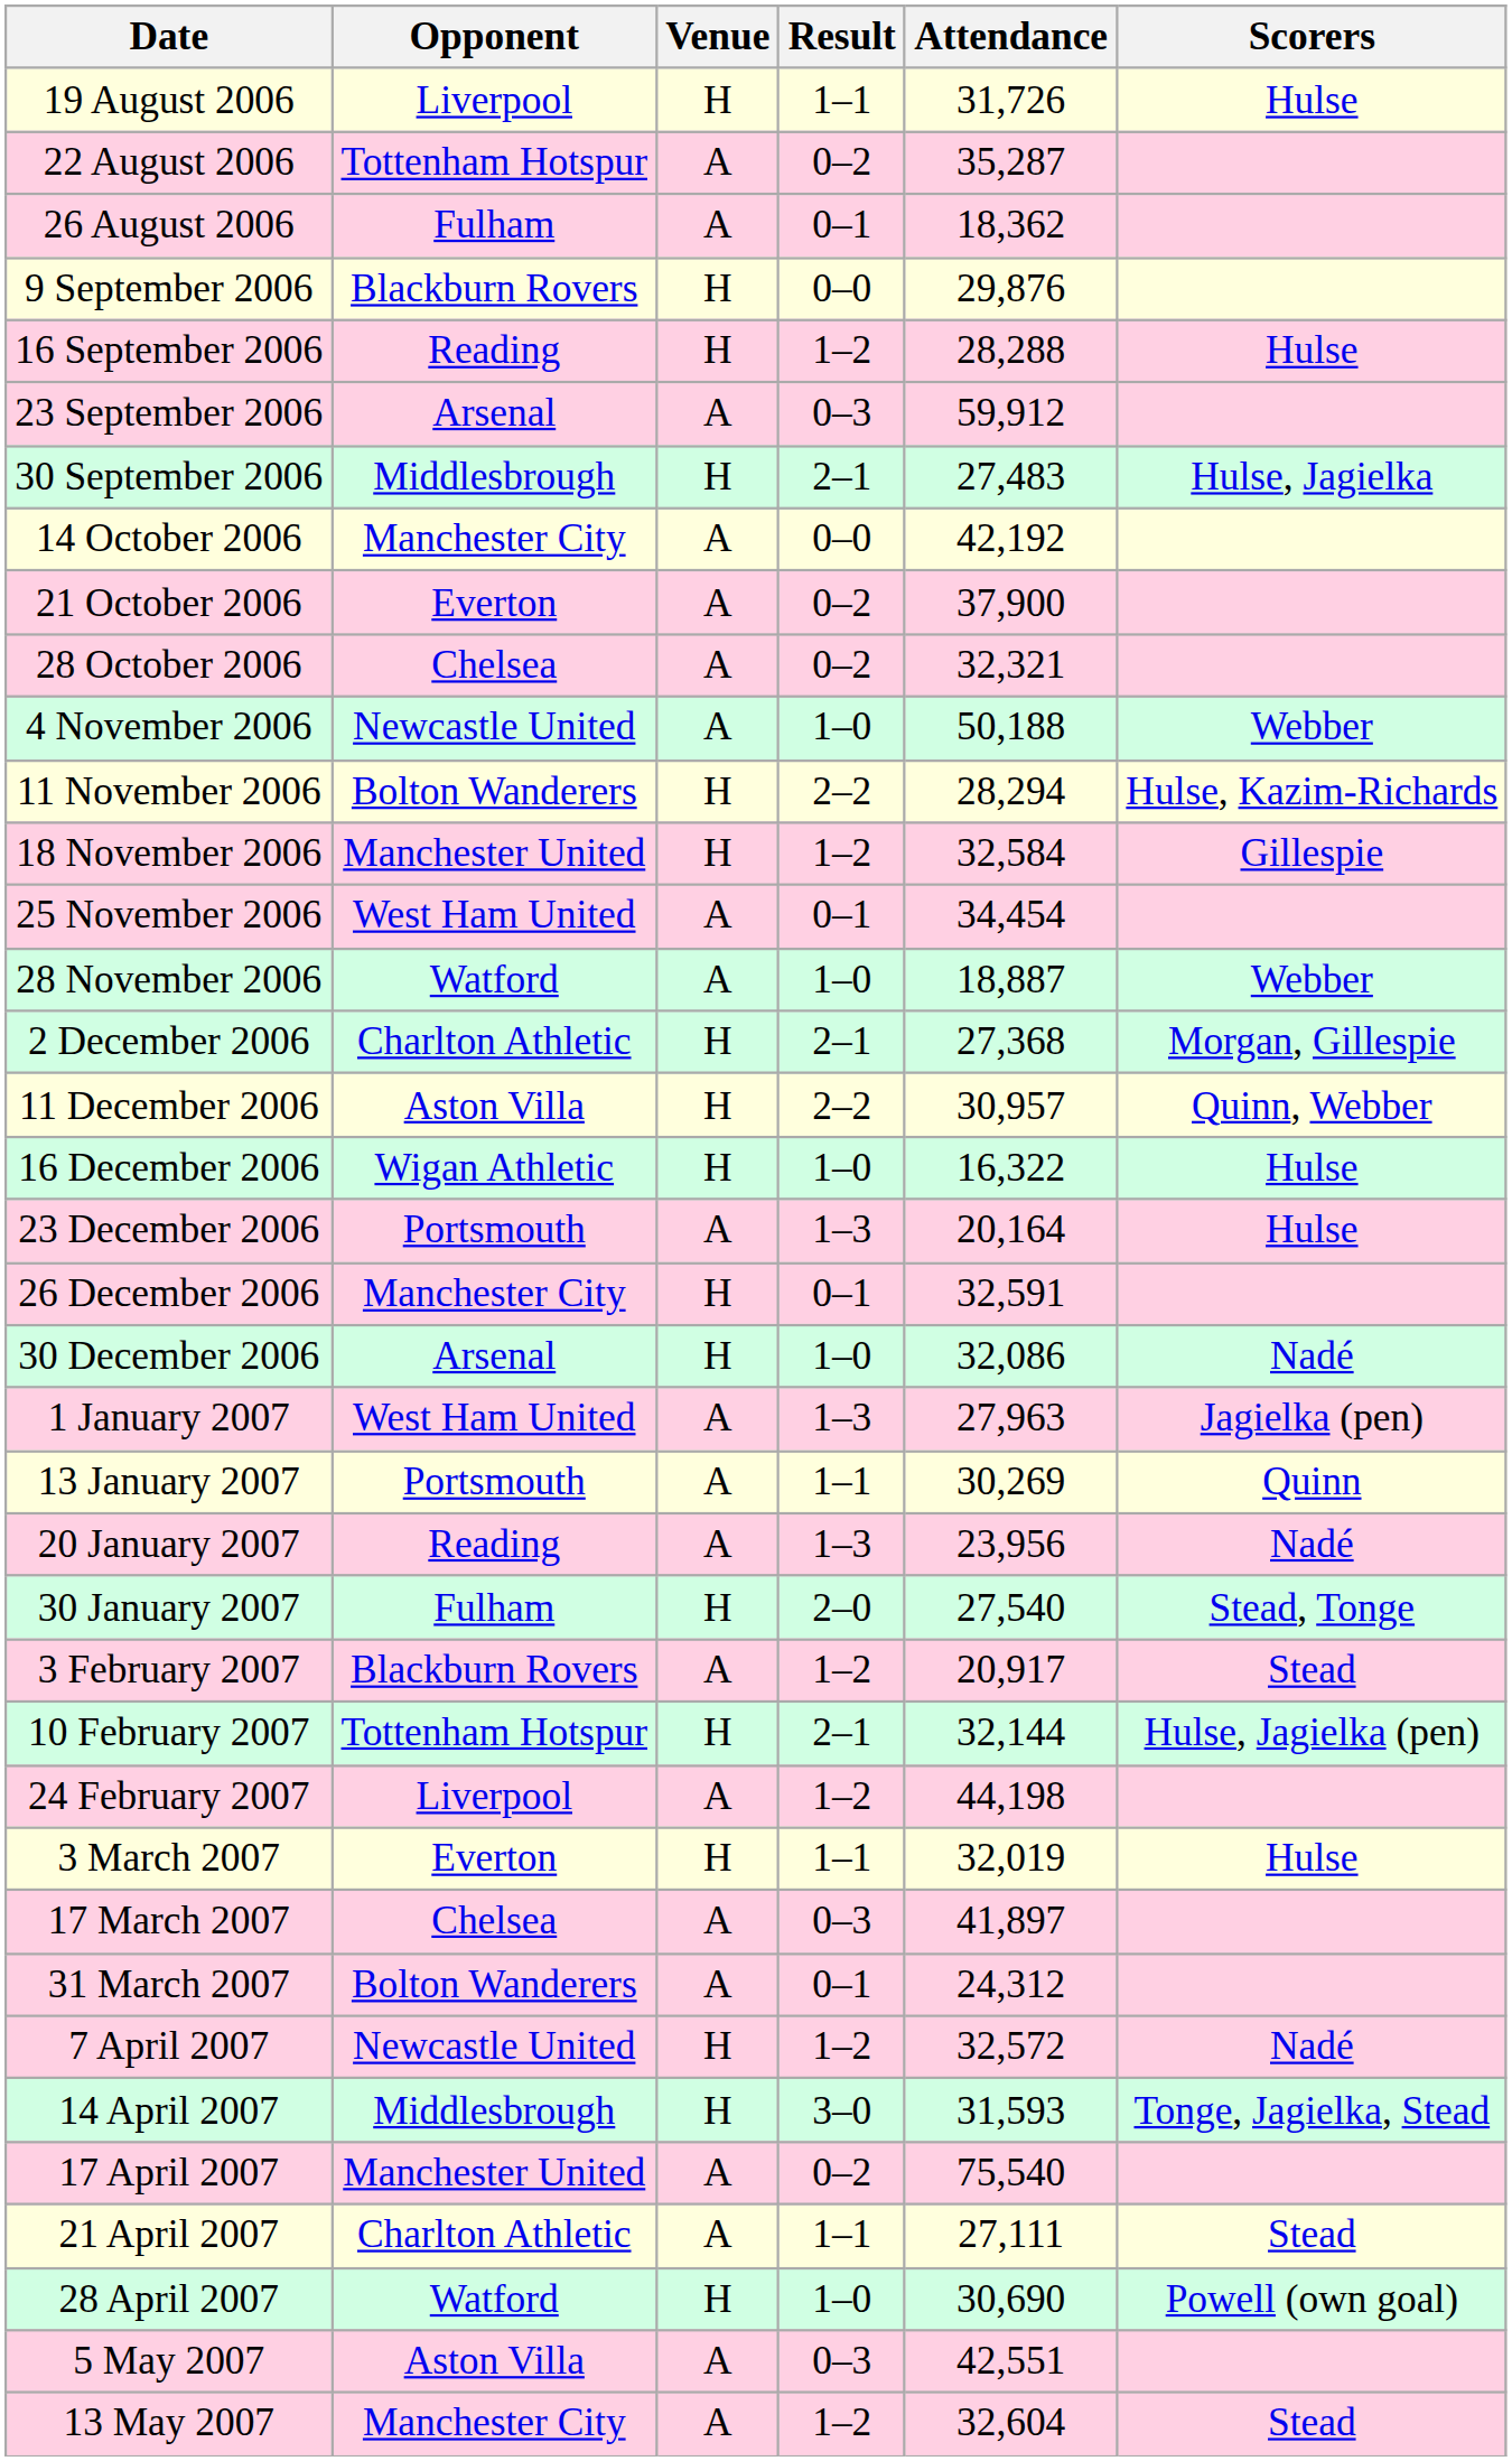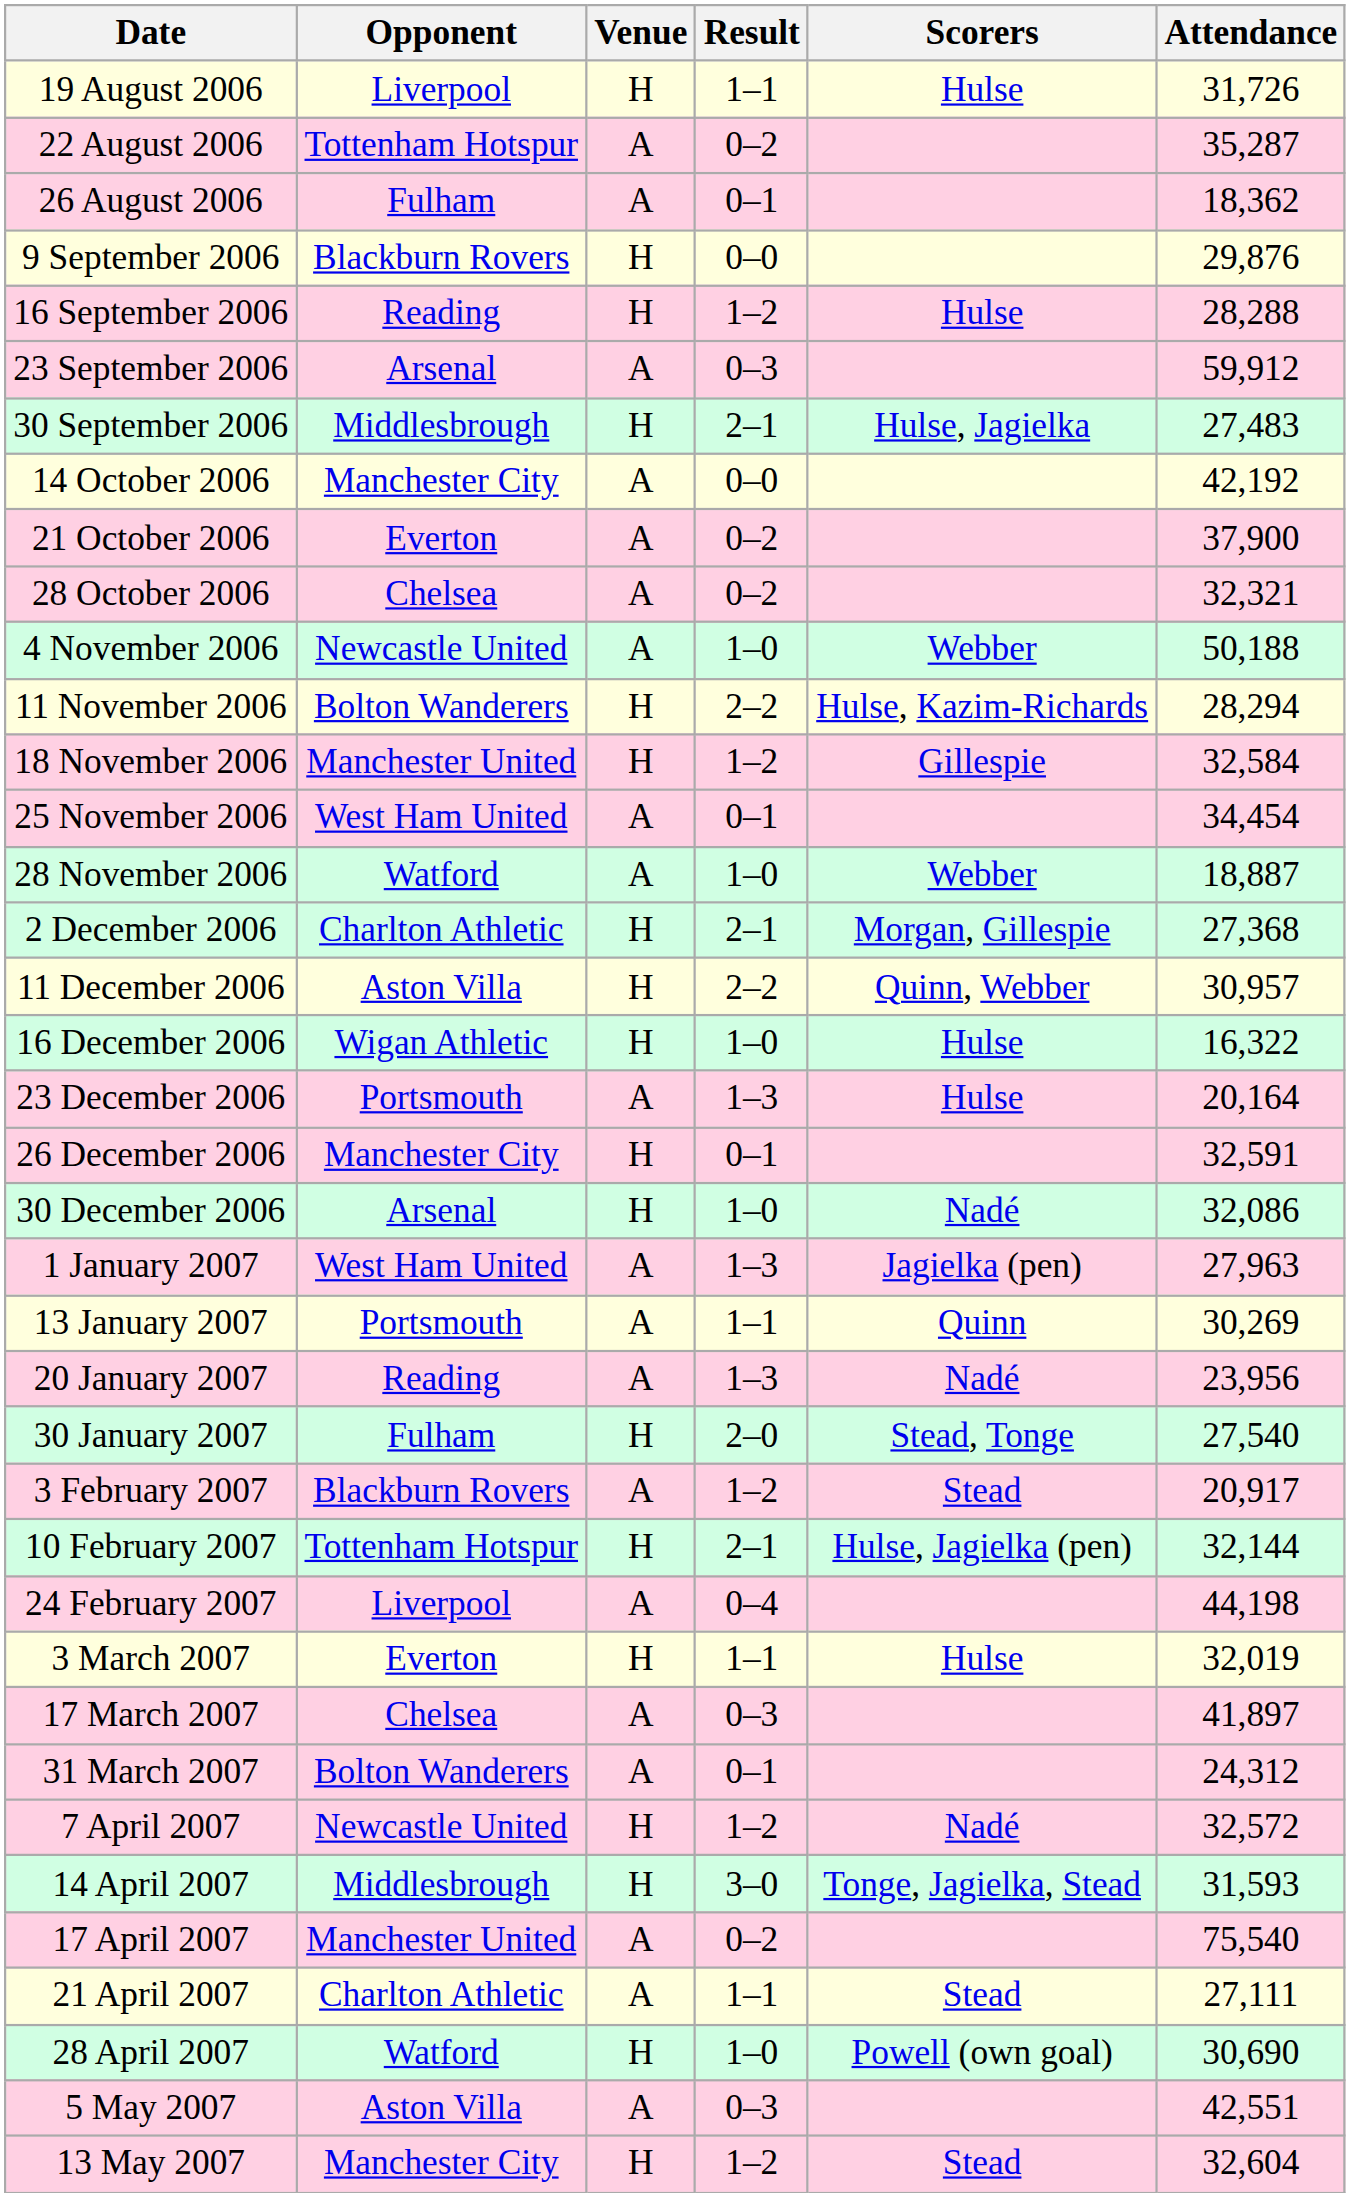columns swapped: Attendance <-> Scorers
24 February 2007 | Result: 1–2 -> 0–4
13 May 2007 | Venue: A -> H
